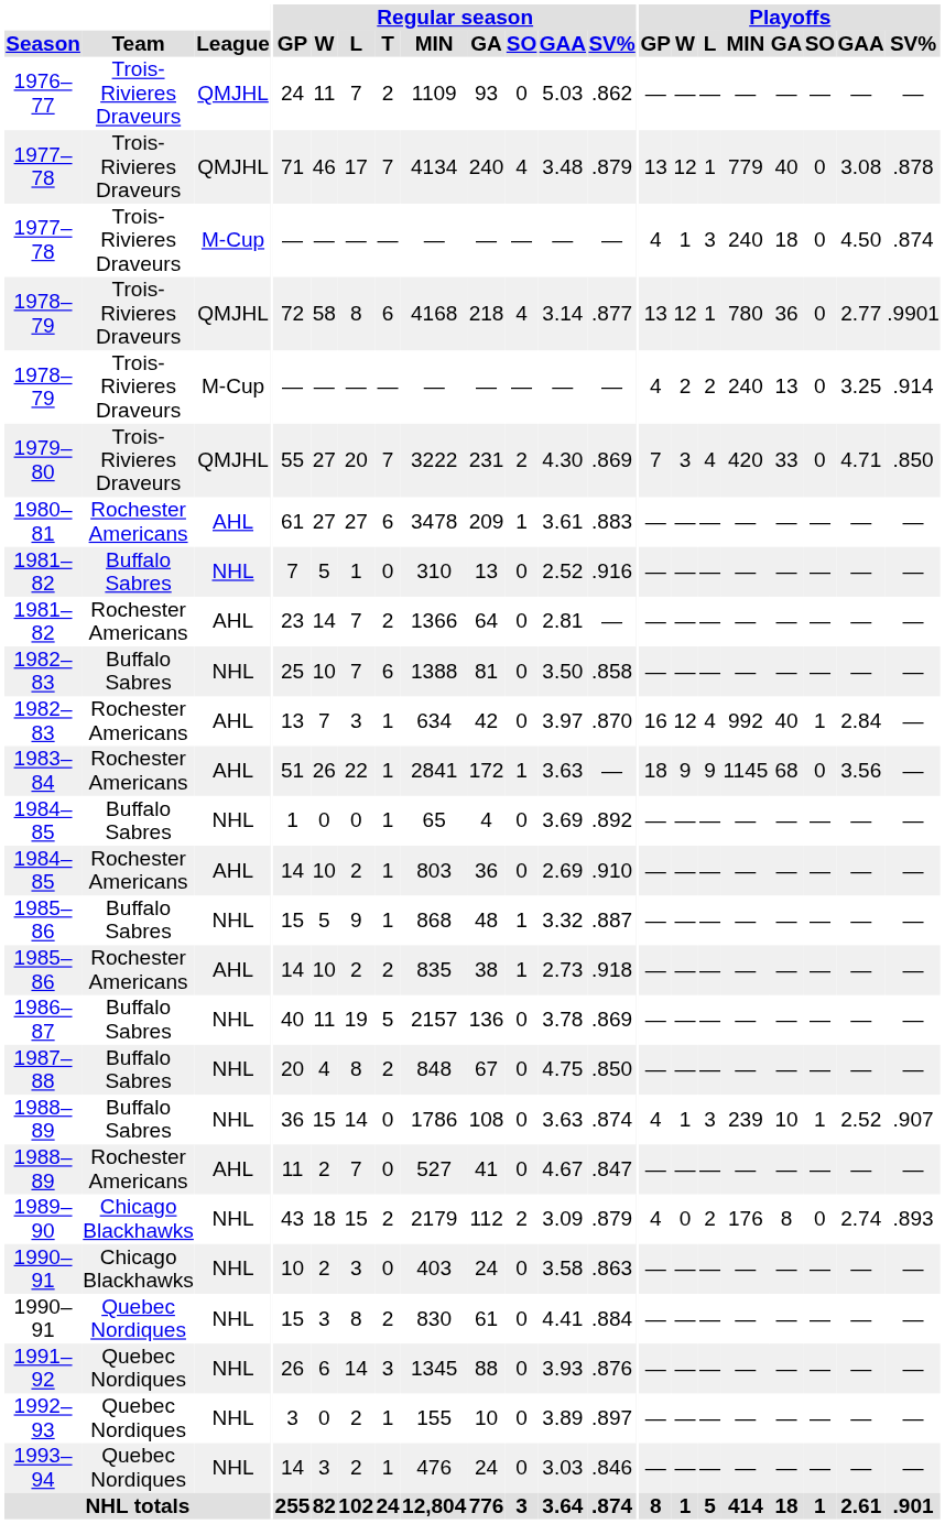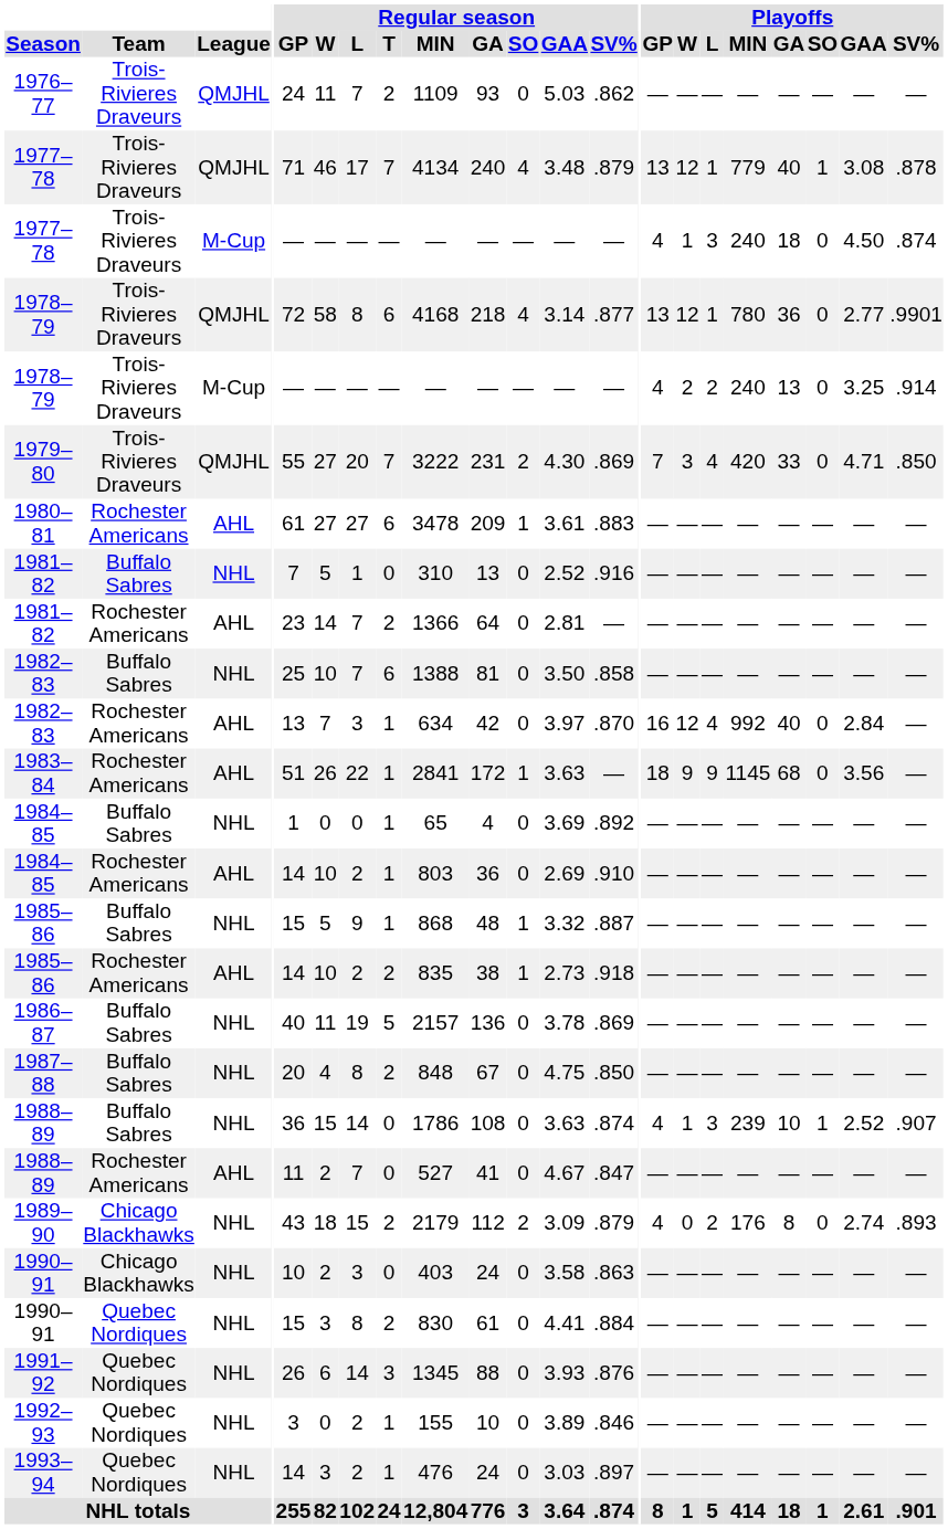1977–78 / QMJHL | Playoffs / SO: 0 -> 1
1982–83 / AHL | Playoffs / SO: 1 -> 0
1992–93 | Regular season / SV%: .897 -> .846
1993–94 | Regular season / SV%: .846 -> .897
